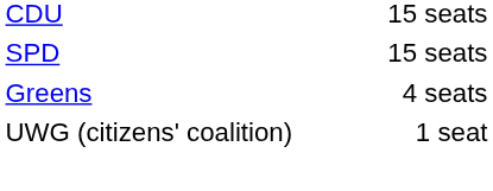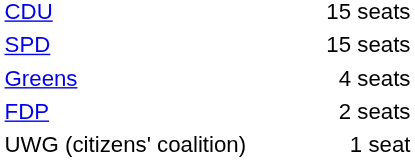+ row: FDP | 2 seats
